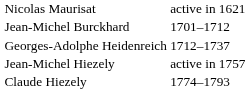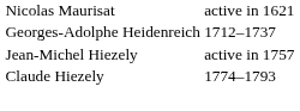- row: Jean-Michel Burckhard | 1701–1712
